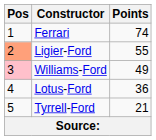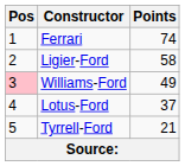Ligier-Ford | Pos: lightsalmon background -> no background
Ligier-Ford | Points: 55 -> 58
Lotus-Ford | Points: 36 -> 37
